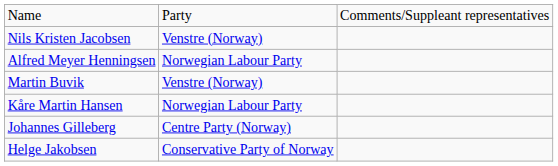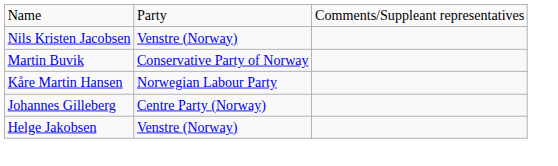- row: Alfred Meyer Henningsen | Norwegian Labour Party
Martin Buvik | column 2: Venstre (Norway) -> Conservative Party of Norway
Helge Jakobsen | column 2: Conservative Party of Norway -> Venstre (Norway)
